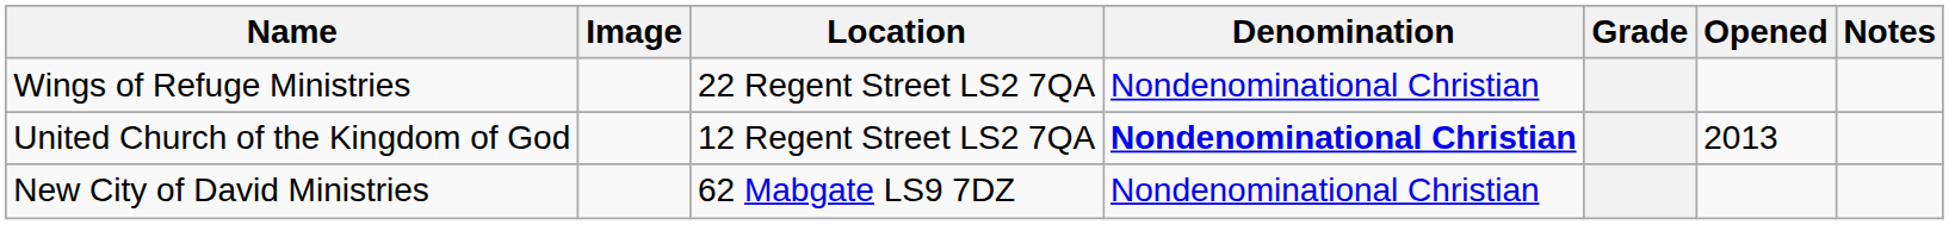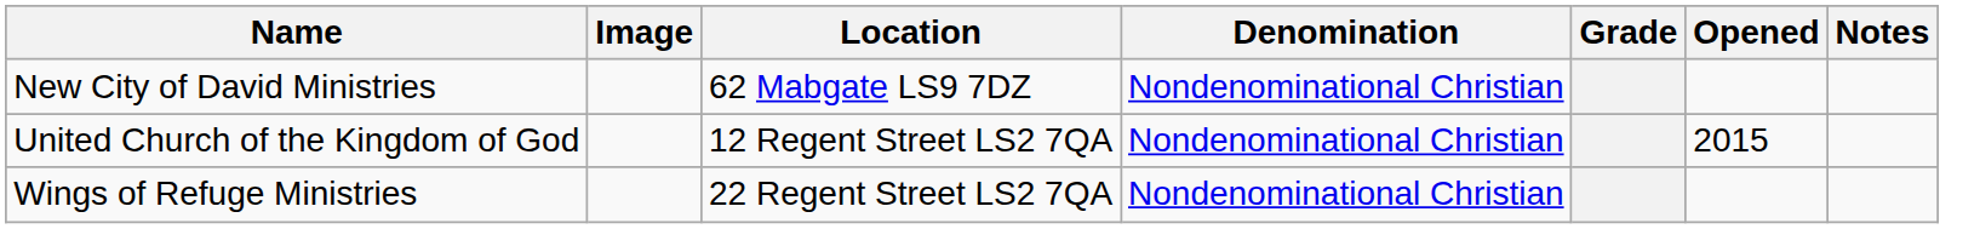rows swapped: New City of David Ministries <-> Wings of Refuge Ministries
United Church of the Kingdom of God | Denomination: bold -> normal
United Church of the Kingdom of God | Opened: 2013 -> 2015
